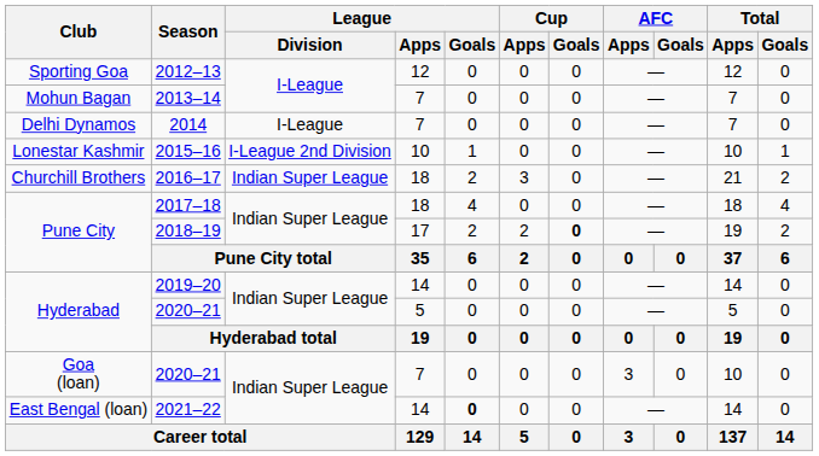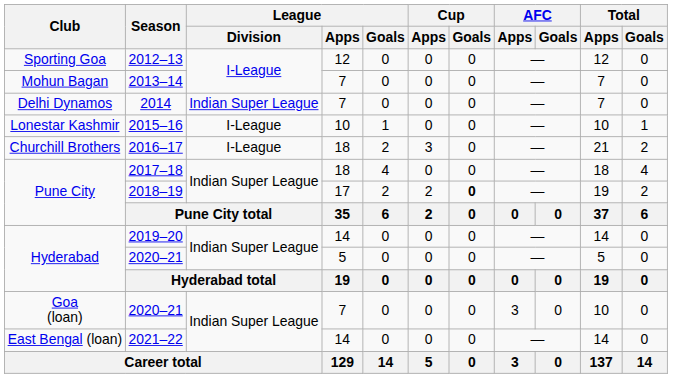2014 | League / Division: I-League -> Indian Super League
2015–16 | League / Division: I-League 2nd Division -> I-League
2016–17 | League / Division: Indian Super League -> I-League
2021–22 | League / Goals: bold -> normal
